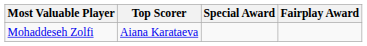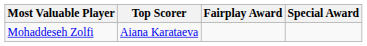columns swapped: Fairplay Award <-> Special Award
